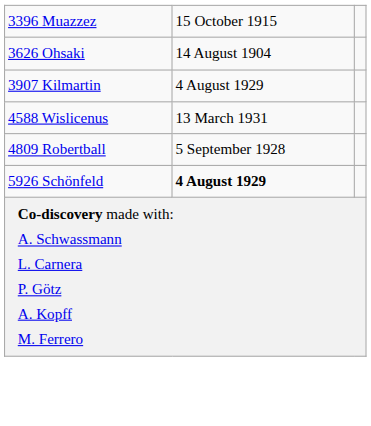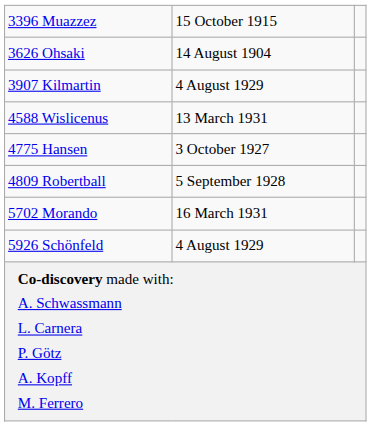+ row: 4775 Hansen | 3 October 1927
+ row: 5702 Morando | 16 March 1931
5926 Schönfeld | column 2: bold -> normal
